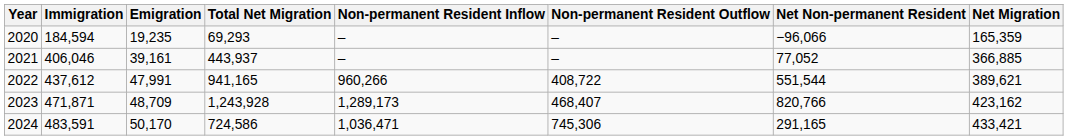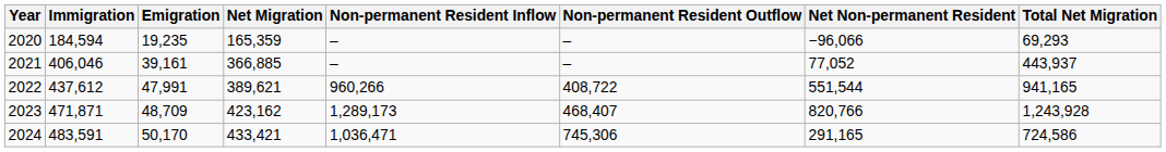columns swapped: Net Migration <-> Total Net Migration
